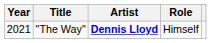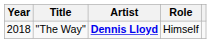"The Way" | Year: 2021 -> 2018
